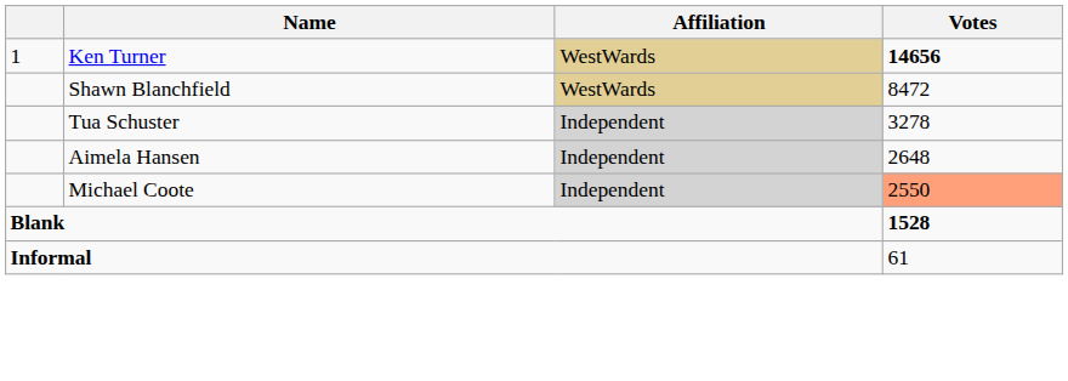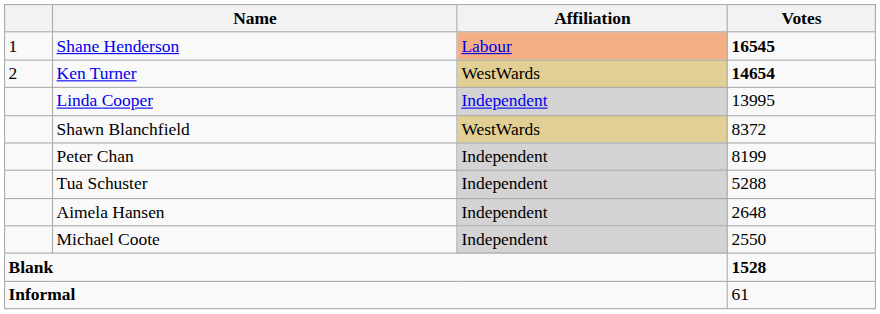+ row: 1 | Shane Henderson | Labour | 16545
Ken Turner | column 1: 1 -> 2
Ken Turner | Votes: 14656 -> 14654
+ row: Linda Cooper | Independent | 13995
Shawn Blanchfield | Votes: 8472 -> 8372
+ row: Peter Chan | Independent | 8199
Tua Schuster | Votes: 3278 -> 5288
Michael Coote | Votes: lightsalmon background -> no background
